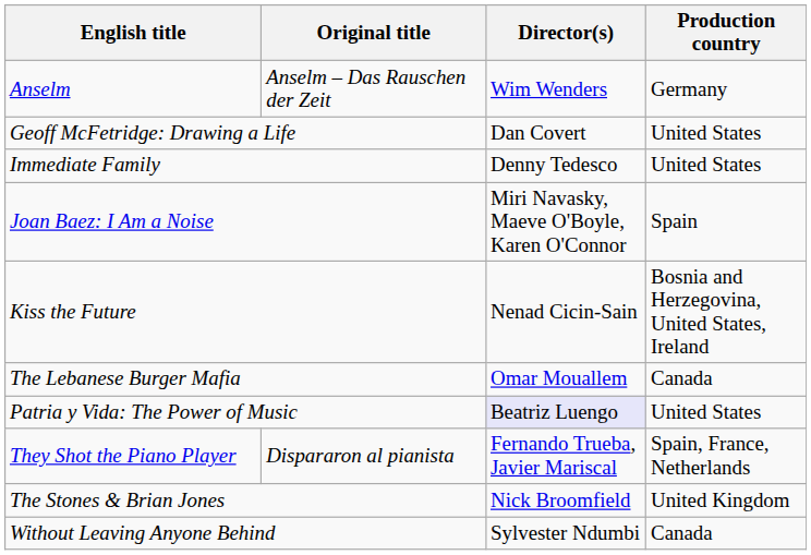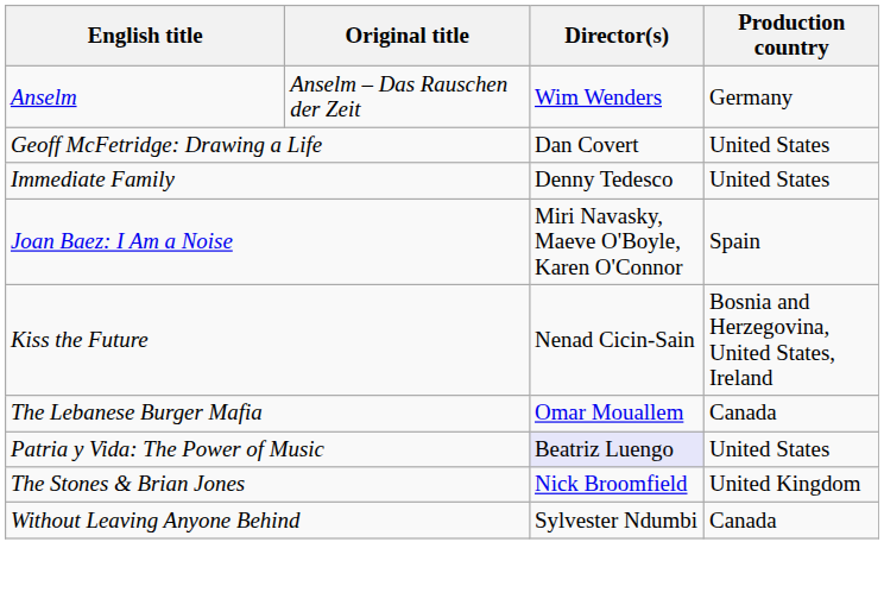- row: They Shot the Piano Player | Dispararon al pianista | Fernando Trueba, Javier Mariscal | Spain, France, Netherlands
